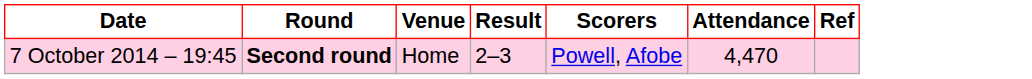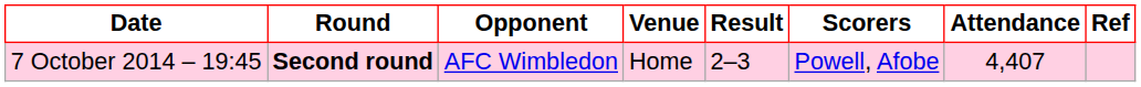+ column: Opponent | AFC Wimbledon
7 October 2014 – 19:45 | Attendance: 4,470 -> 4,407
